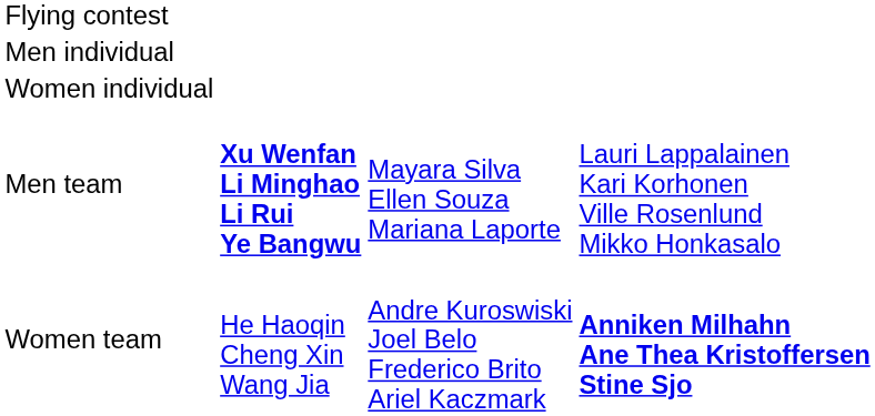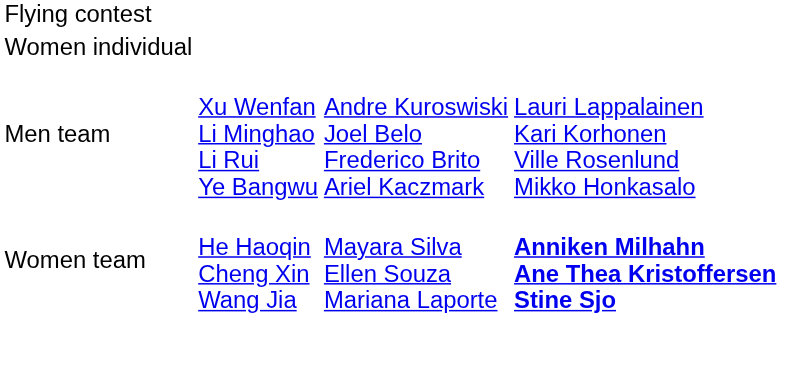- row: Men individual
Men team | column 2: bold -> normal
Men team | column 3: Mayara Silva Ellen Souza Mariana Laporte -> Andre Kuroswiski Joel Belo Frederico Brito Ariel Kaczmark
Women team | column 3: Andre Kuroswiski Joel Belo Frederico Brito Ariel Kaczmark -> Mayara Silva Ellen Souza Mariana Laporte
